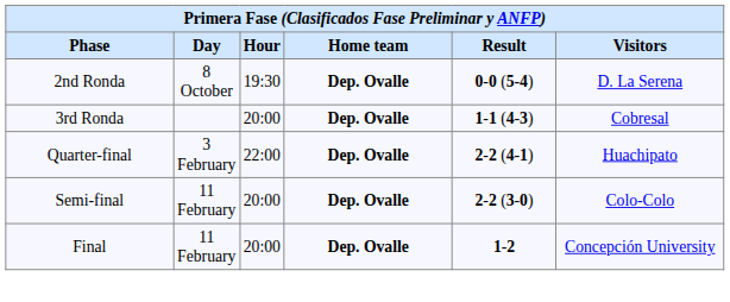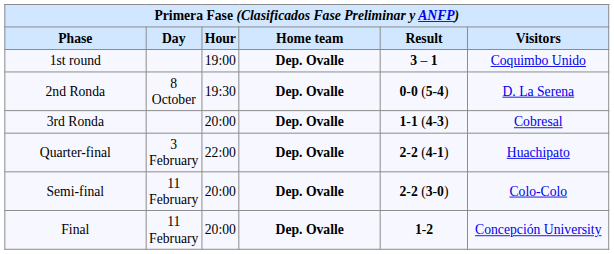+ row: 1st round | 19:00 | Dep. Ovalle | 3 – 1 | Coquimbo Unido
